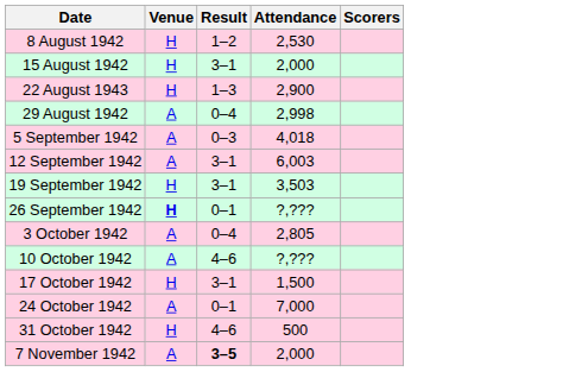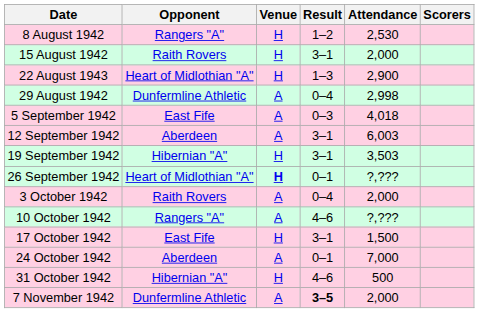+ column: Opponent | Rangers "A" | Raith Rovers | Heart of Midlothian "A" | Dunfermline Athletic | East Fife | Aberdeen | Hibernian "A" | Heart of Midlothian "A" | Raith Rovers | Rangers "A" | East Fife | Aberdeen | Hibernian "A" | Dunfermline Athletic
3 October 1942 | Attendance: 2,805 -> 2,000
